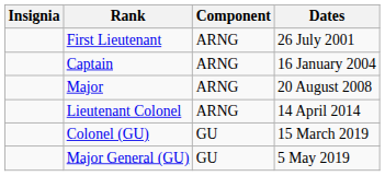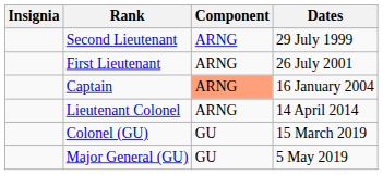+ row: Second Lieutenant | ARNG | 29 July 1999
Captain | Component: no background -> lightsalmon background
- row: Major | ARNG | 20 August 2008
